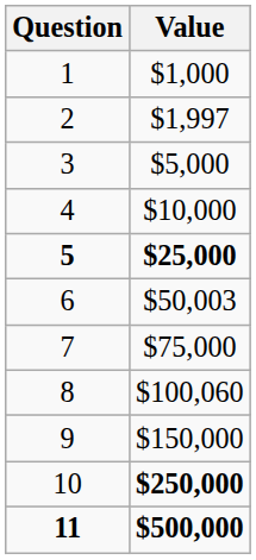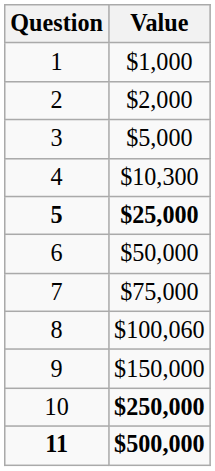2 | Value: $1,997 -> $2,000
4 | Value: $10,000 -> $10,300
6 | Value: $50,003 -> $50,000
